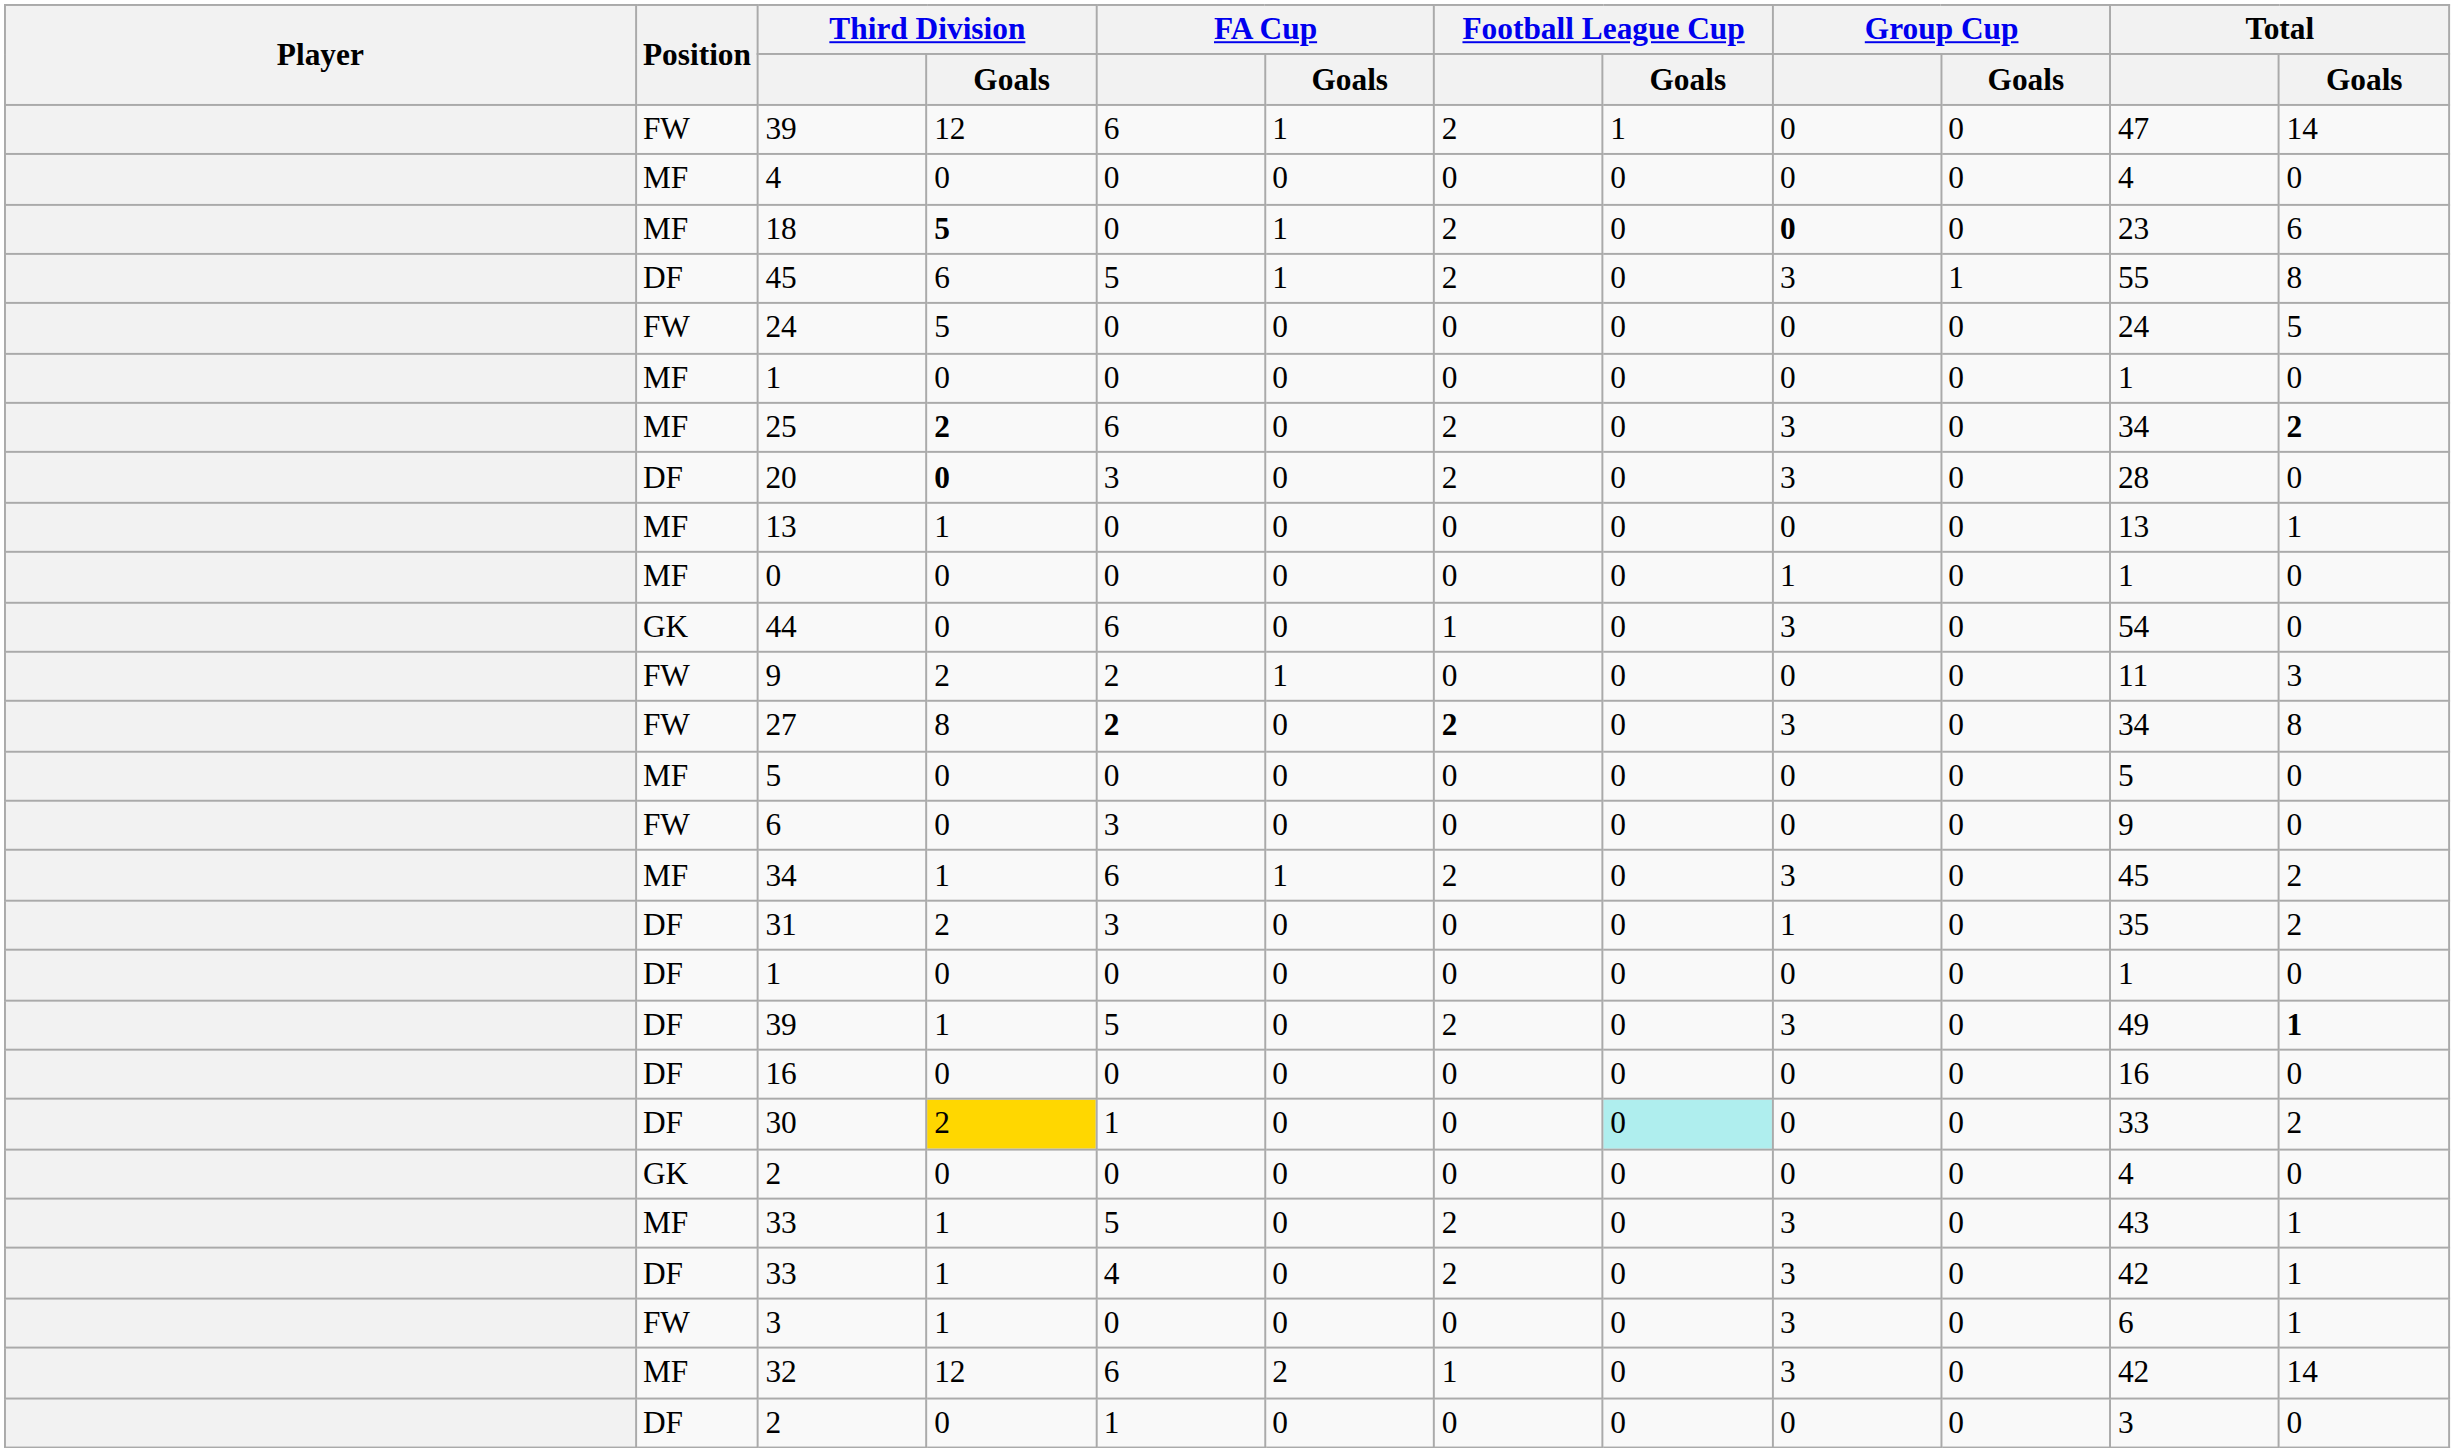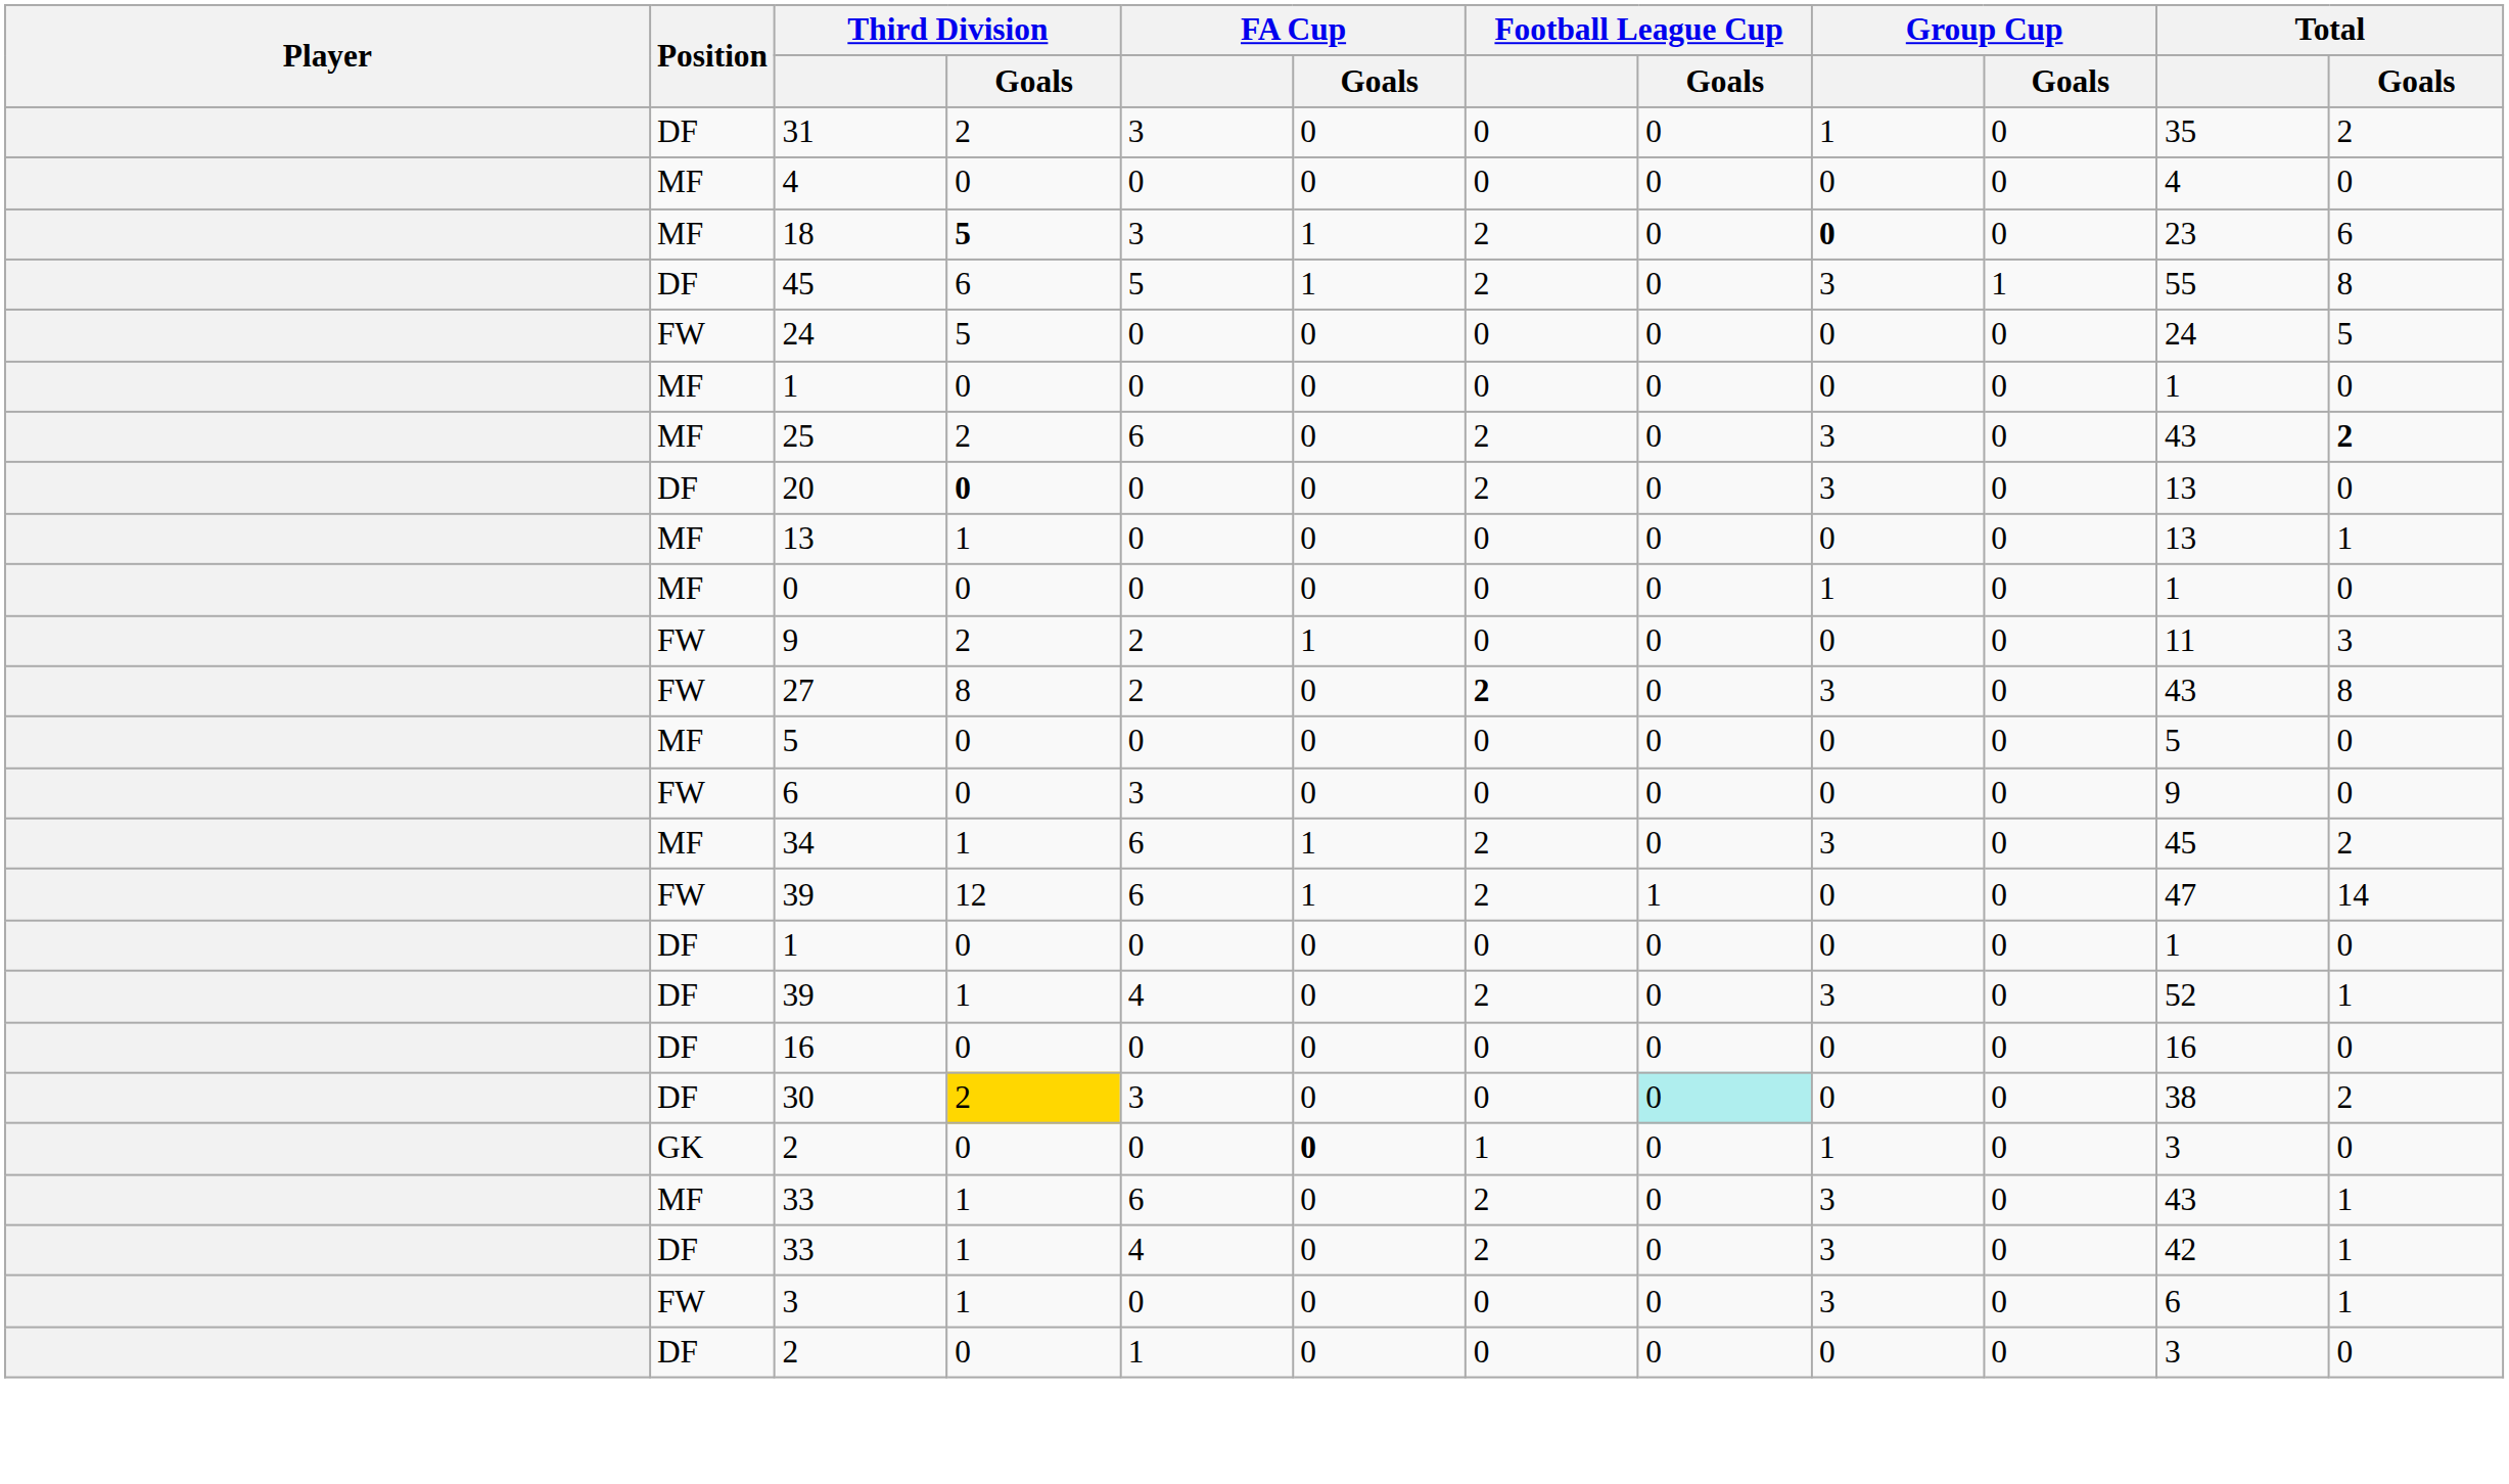rows swapped: 31 <-> FW / 39
18 | FA Cup: 0 -> 3
25 | Third Division / Goals: bold -> normal
25 | Total: 34 -> 43
20 | FA Cup: 3 -> 0
20 | Total: 28 -> 13
- row: GK | 44 | 0 | 6 | 0 | 1 | 0 | 3 | 0 | 54 | 0
27 | FA Cup: bold -> normal
27 | Total: 34 -> 43
DF / 39 | FA Cup: 5 -> 4
DF / 39 | Total: 49 -> 52
DF / 39 | Total / Goals: bold -> normal
30 | FA Cup: 1 -> 3
30 | Total: 33 -> 38
GK / 2 | FA Cup / Goals: normal -> bold
GK / 2 | Football League Cup: 0 -> 1
GK / 2 | Group Cup: 0 -> 1
GK / 2 | Total: 4 -> 3
MF / 33 | FA Cup: 5 -> 6
- row: MF | 32 | 12 | 6 | 2 | 1 | 0 | 3 | 0 | 42 | 14
